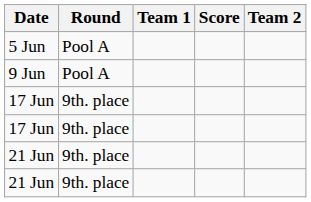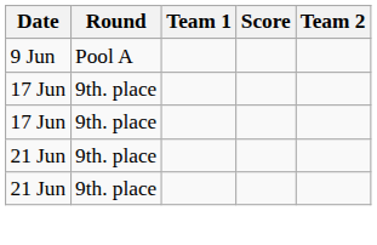- row: 5 Jun | Pool A
